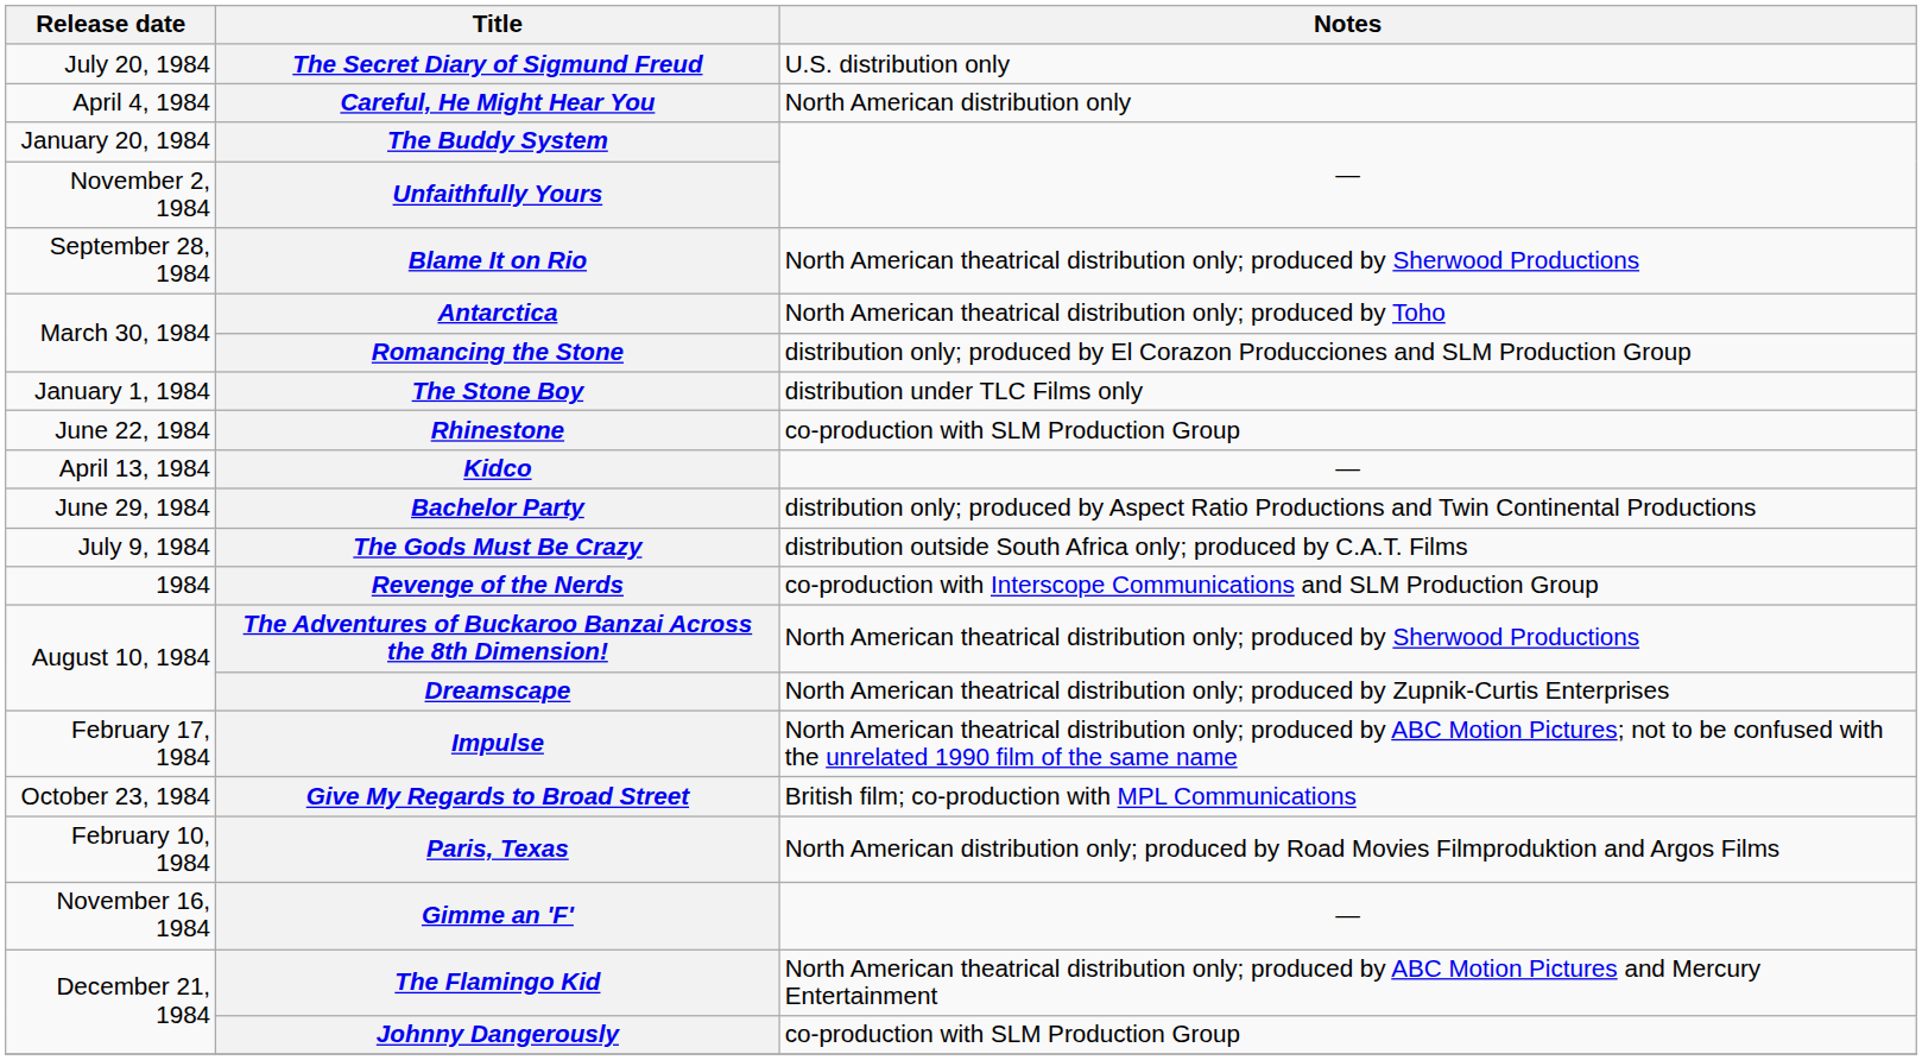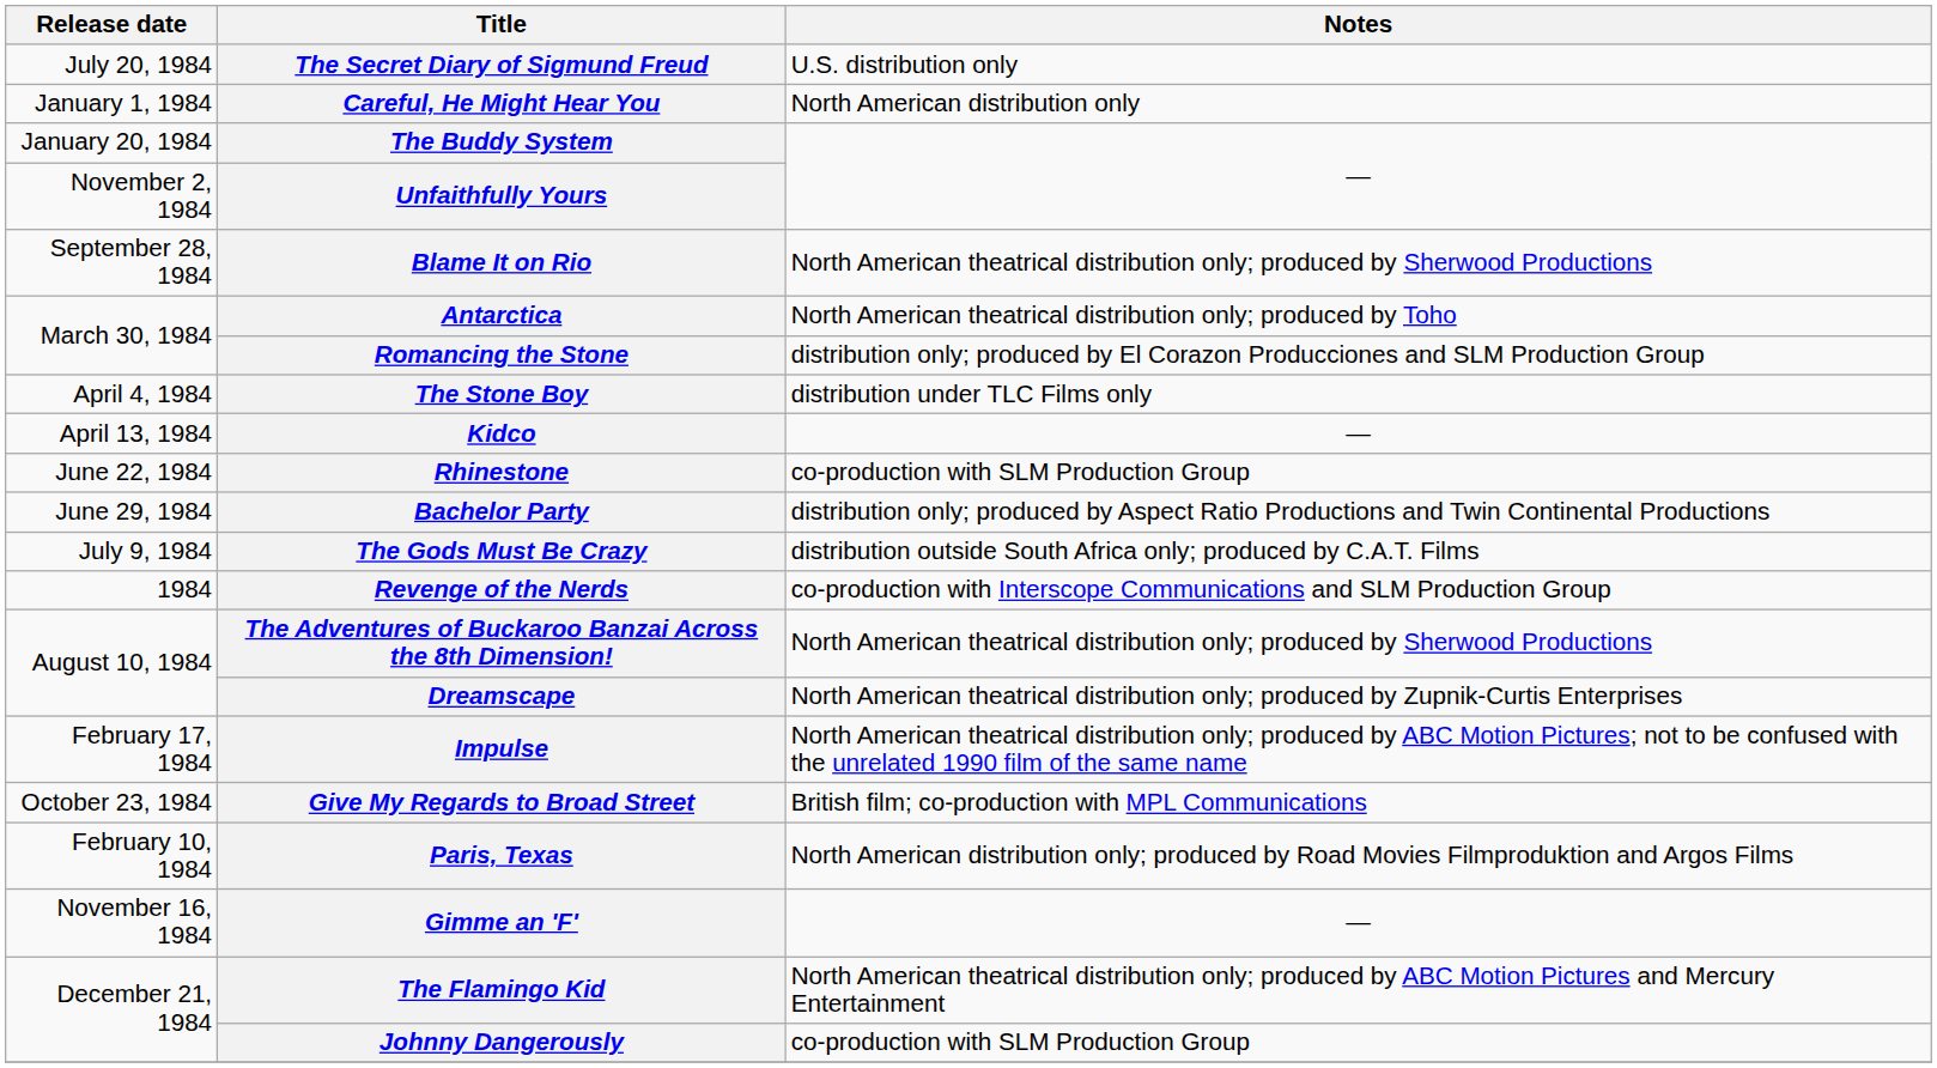Careful, He Might Hear You | Release date: April 4, 1984 -> January 1, 1984
The Stone Boy | Release date: January 1, 1984 -> April 4, 1984
rows swapped: Kidco <-> Rhinestone
